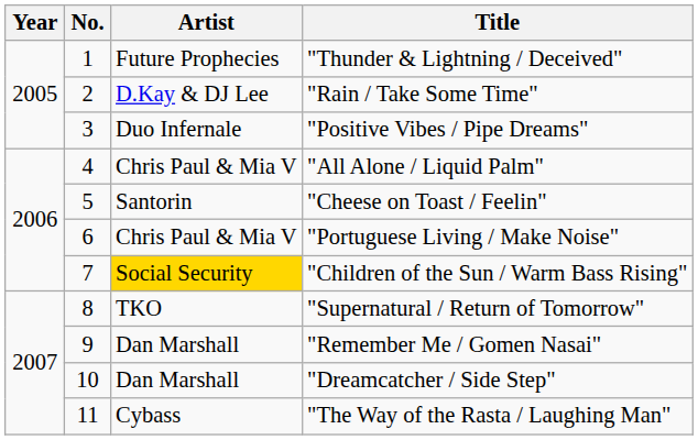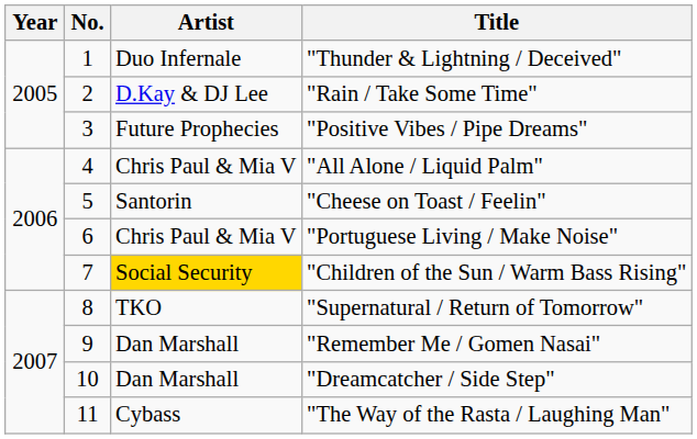"Thunder & Lightning / Deceived" | Artist: Future Prophecies -> Duo Infernale
"Positive Vibes / Pipe Dreams" | Artist: Duo Infernale -> Future Prophecies
